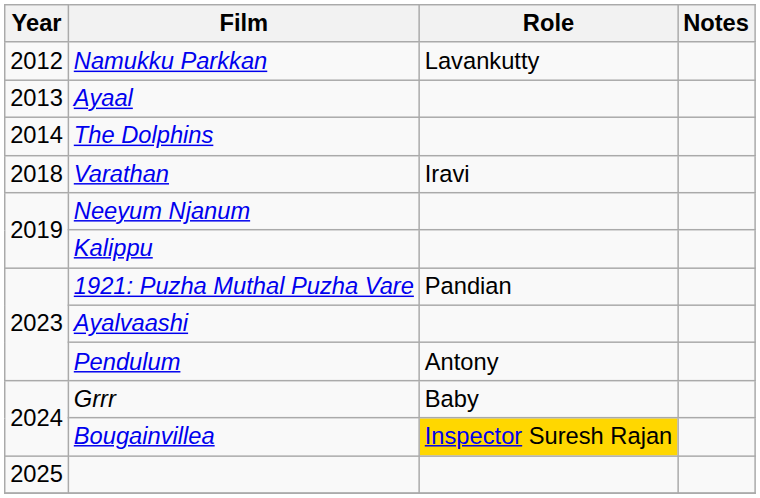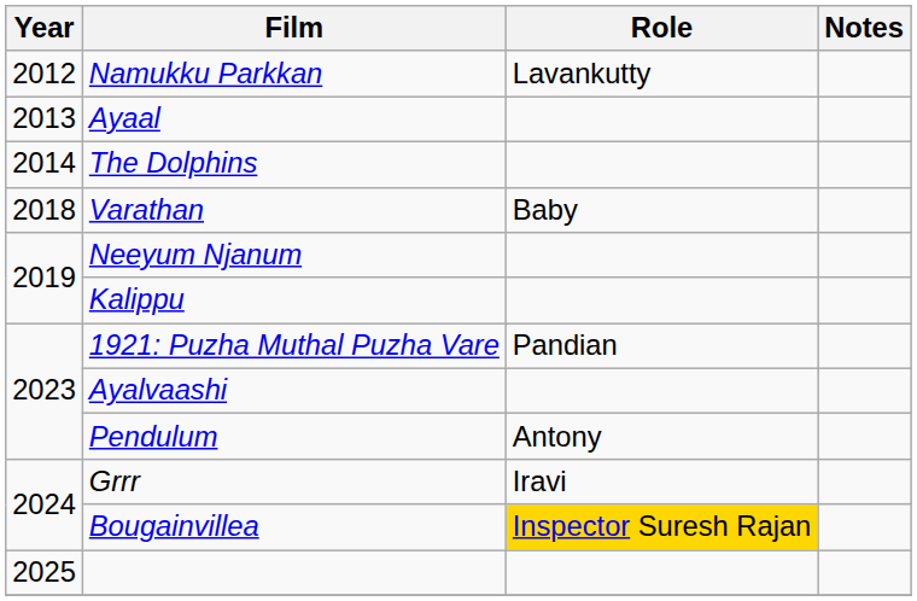Varathan | Role: Iravi -> Baby
Grrr | Role: Baby -> Iravi
